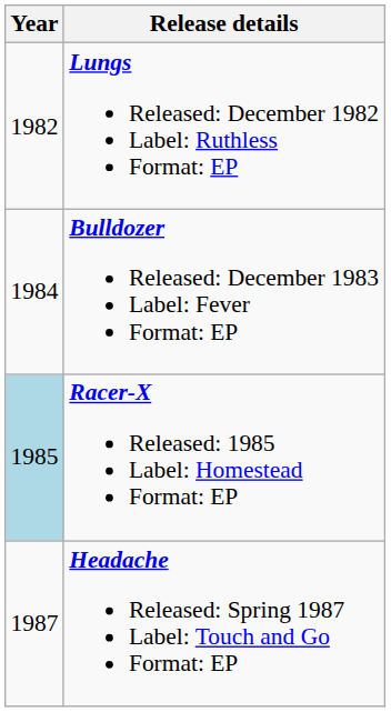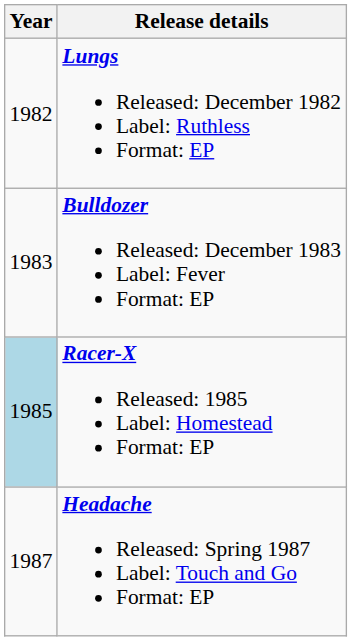Bulldozer Released: December 1983 Label: Fever Format: EP | Year: 1984 -> 1983
